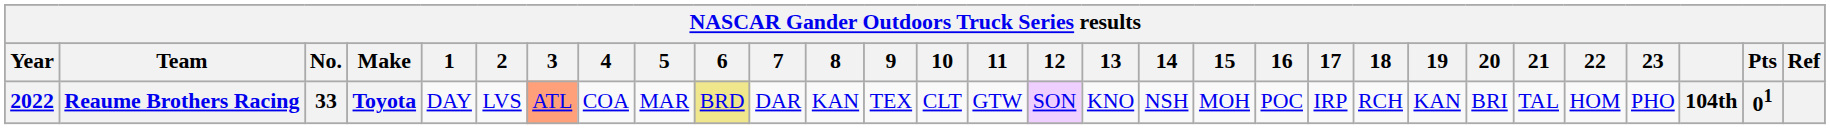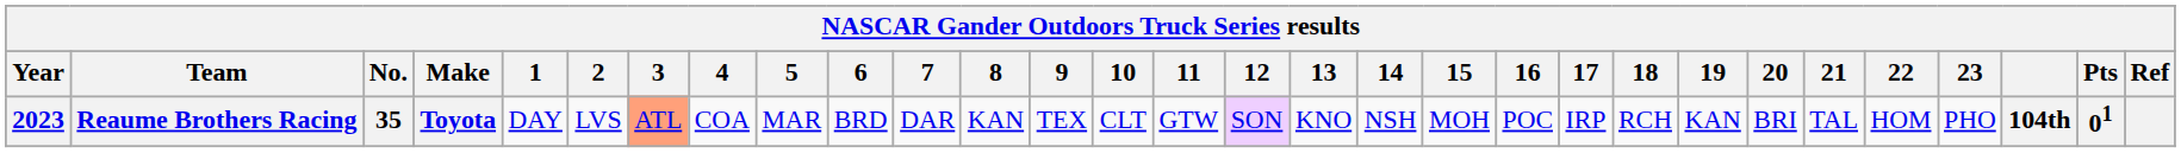Reaume Brothers Racing | Year: 2022 -> 2023
Reaume Brothers Racing | No.: 33 -> 35
Reaume Brothers Racing | 6: khaki background -> no background
